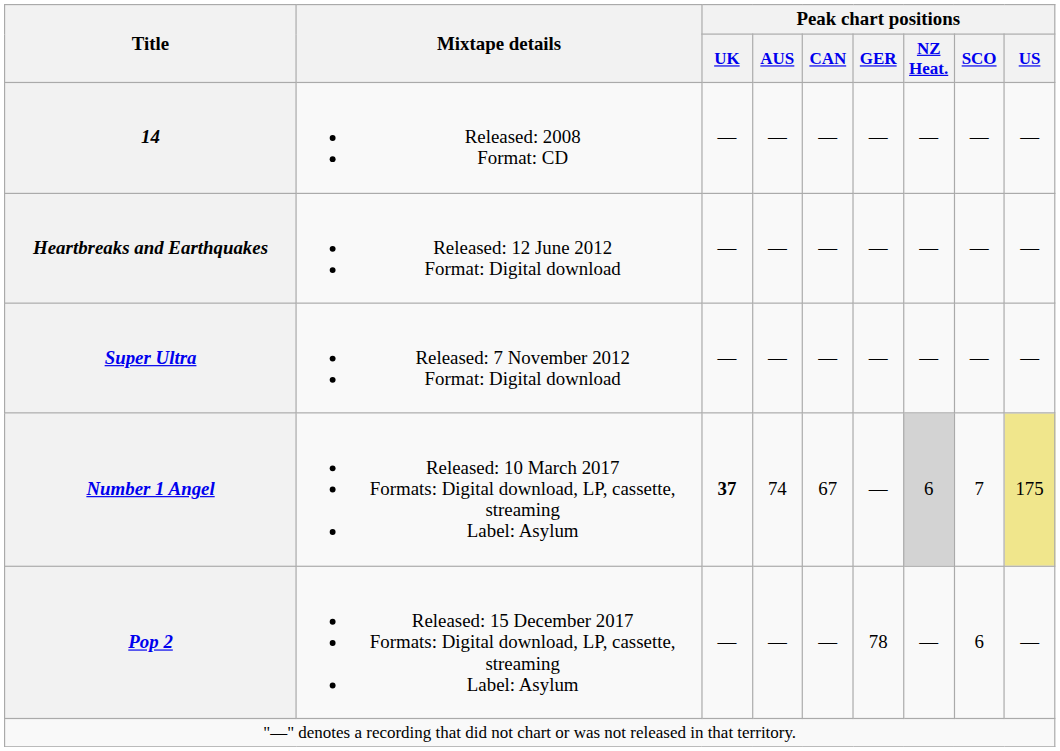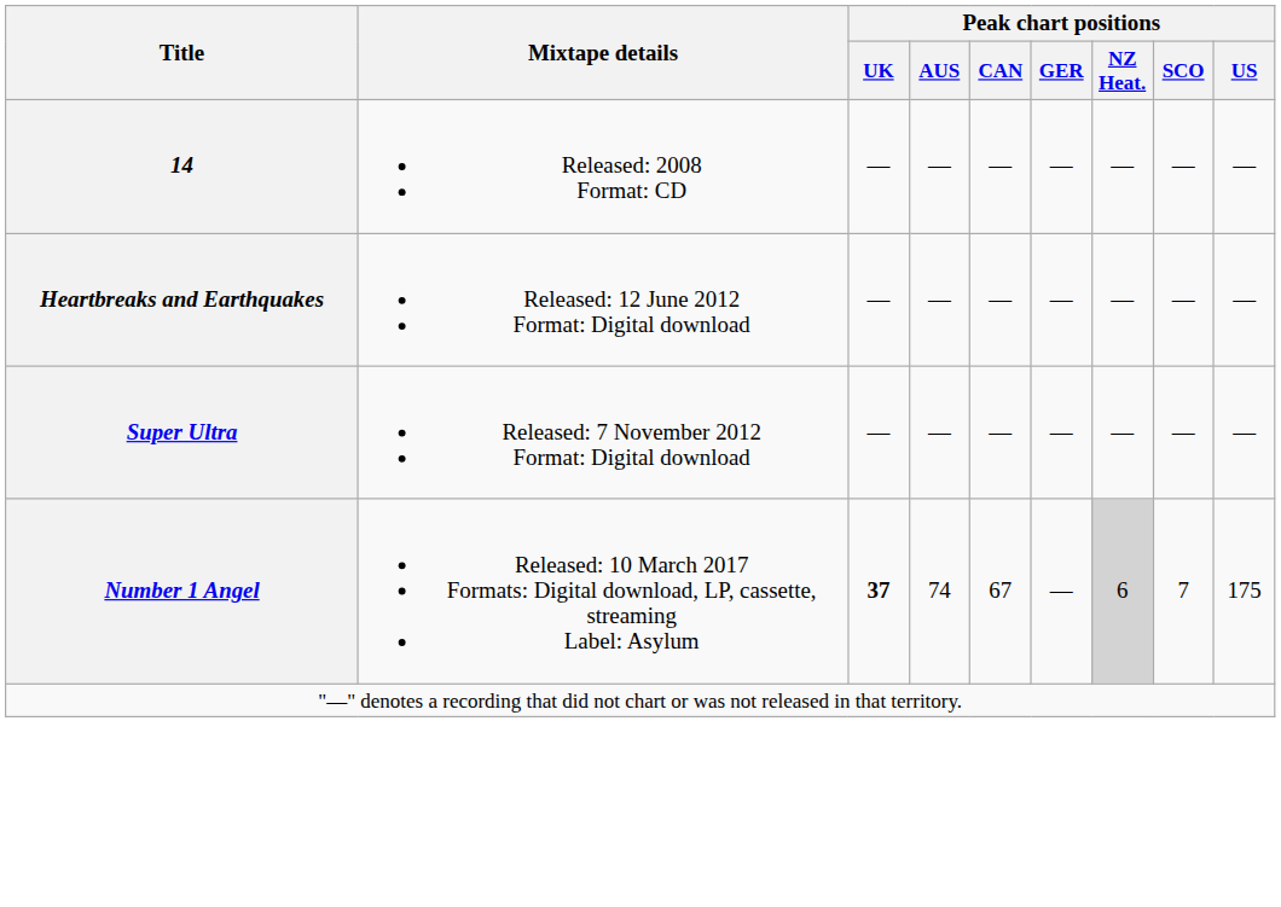Number 1 Angel | Peak chart positions / US: khaki background -> no background
- row: Pop 2 | Released: 15 December 2017 Formats: Digital download, LP, cassette, streaming Label: Asylum | — | — | — | 78 | — | 6 | —
